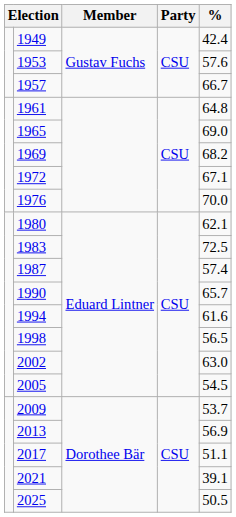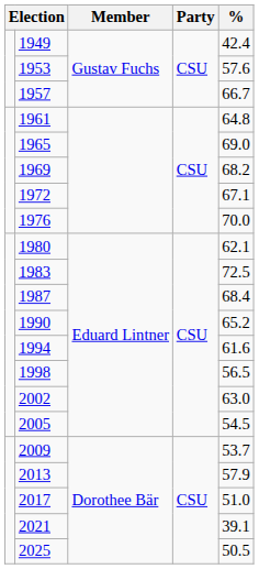1987 | %: 57.4 -> 68.4
1990 | %: 65.7 -> 65.2
2013 | %: 56.9 -> 57.9
2017 | %: 51.1 -> 51.0
